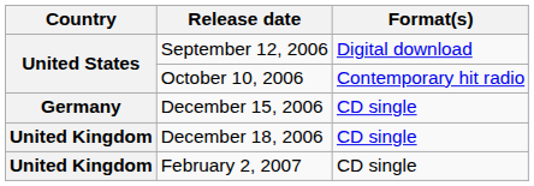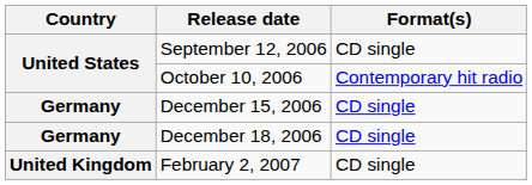September 12, 2006 | Format(s): Digital download -> CD single
December 18, 2006 | Country: United Kingdom -> Germany
